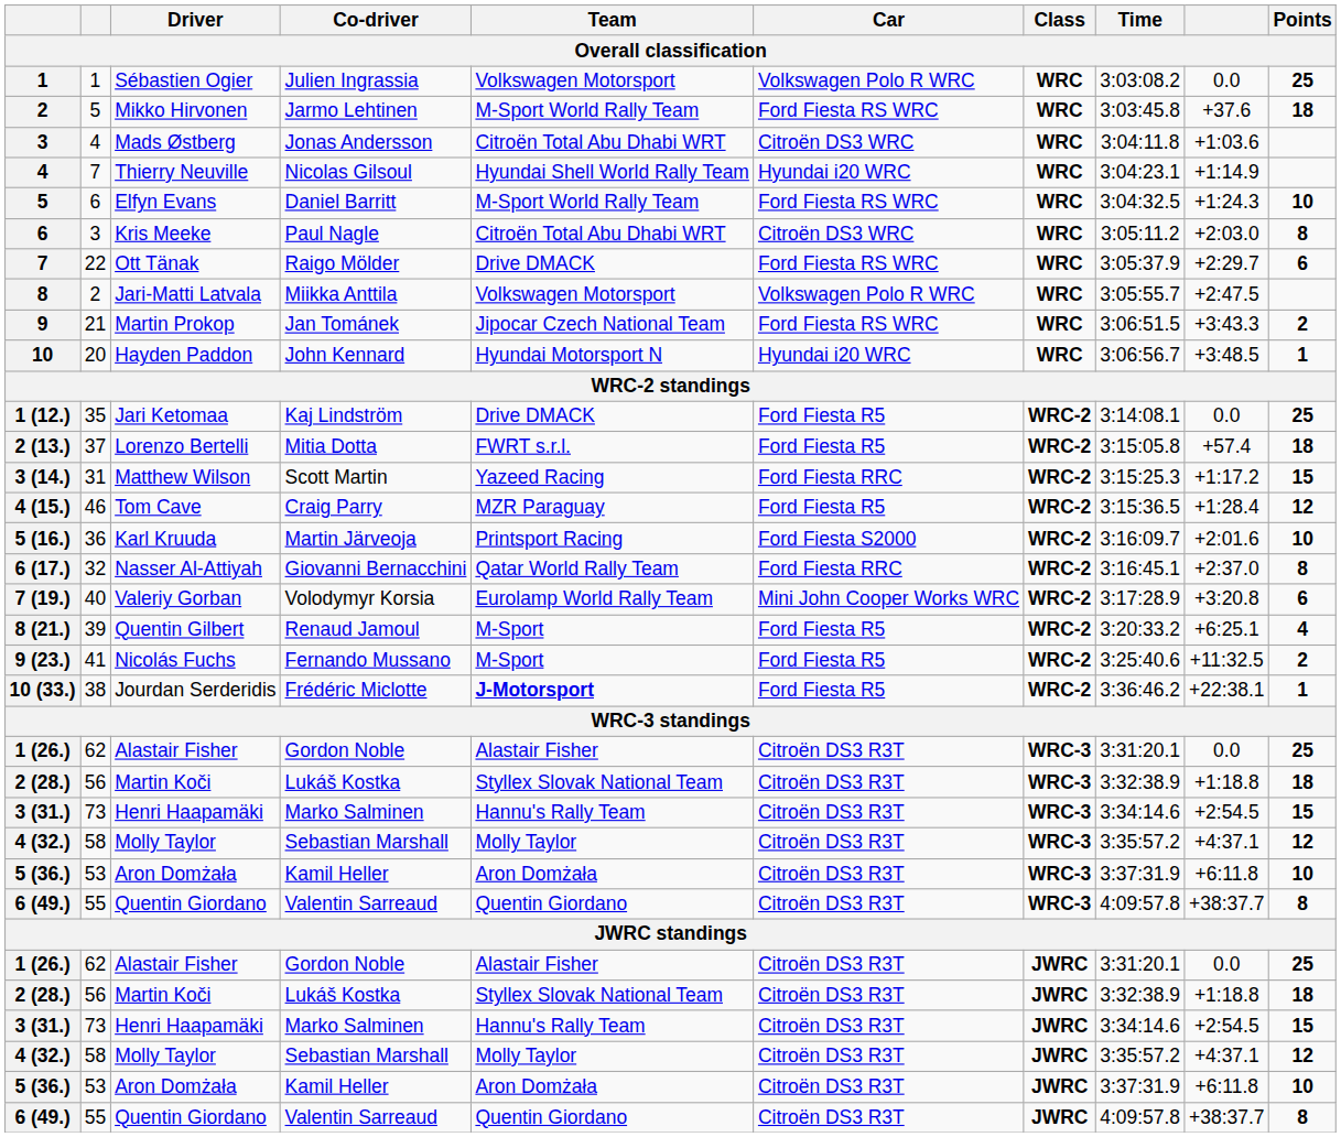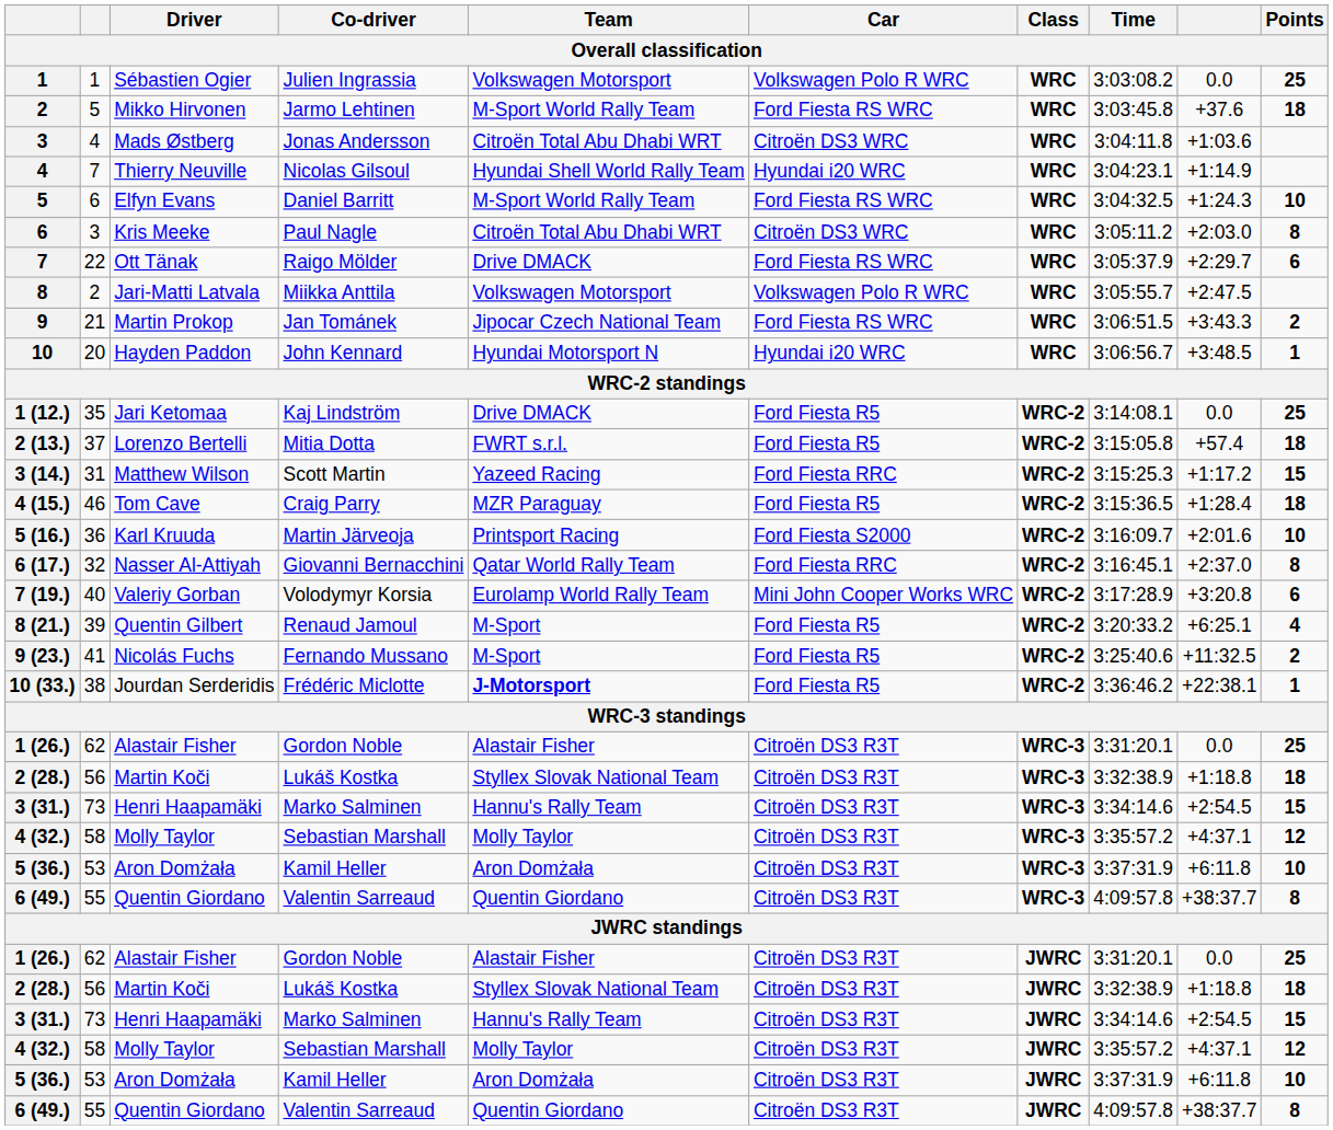4 (15.) | Points: 12 -> 18
